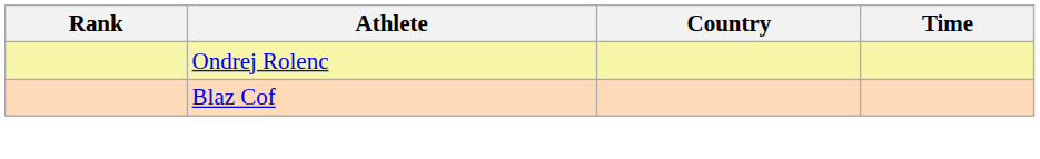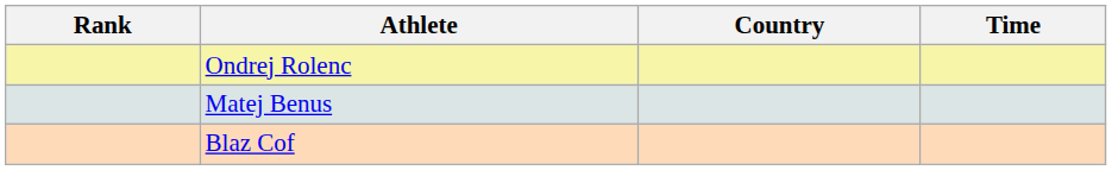+ row: Matej Benus
